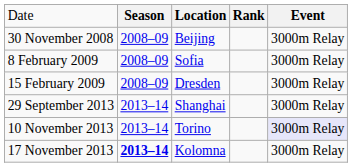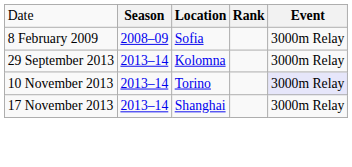- row: 30 November 2008 | 2008–09 | Beijing | 3000m Relay
- row: 15 February 2009 | 2008–09 | Dresden | 3000m Relay
29 September 2013 | column 3: Shanghai -> Kolomna
17 November 2013 | column 2: bold -> normal
17 November 2013 | column 3: Kolomna -> Shanghai
